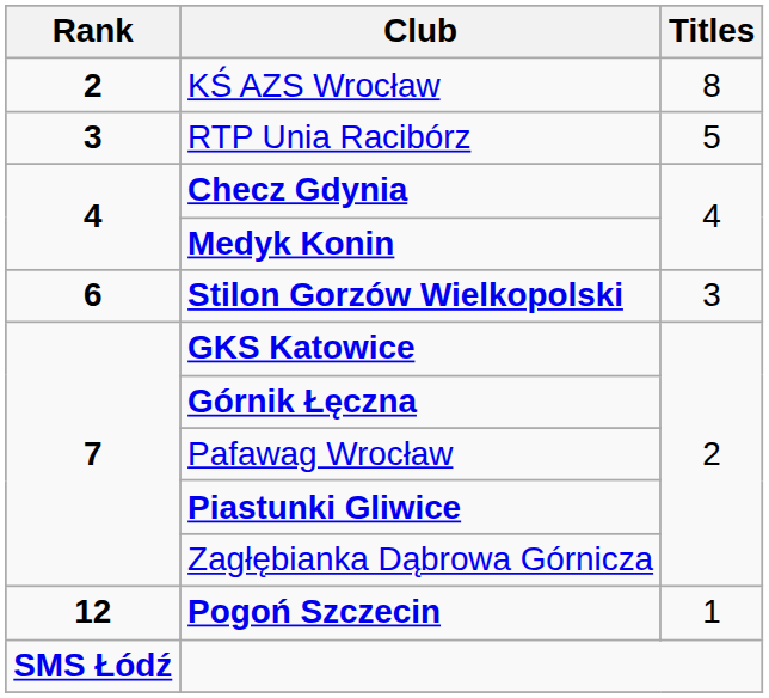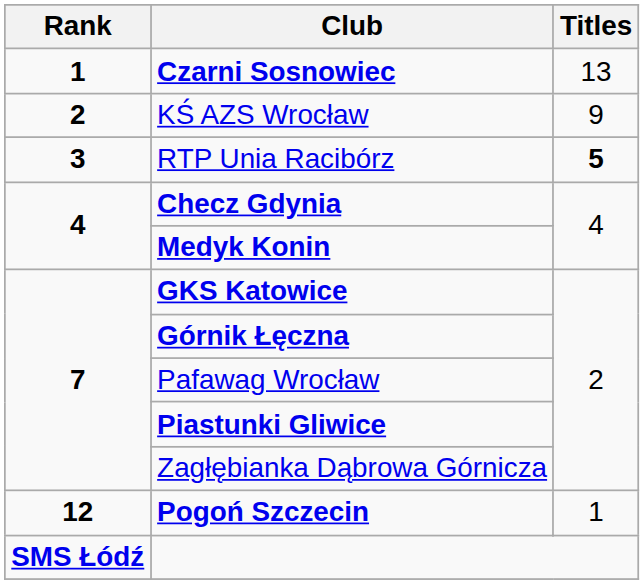+ row: 1 | Czarni Sosnowiec | 13
KŚ AZS Wrocław | Titles: 8 -> 9
RTP Unia Racibórz | Titles: normal -> bold
- row: 6 | Stilon Gorzów Wielkopolski | 3
